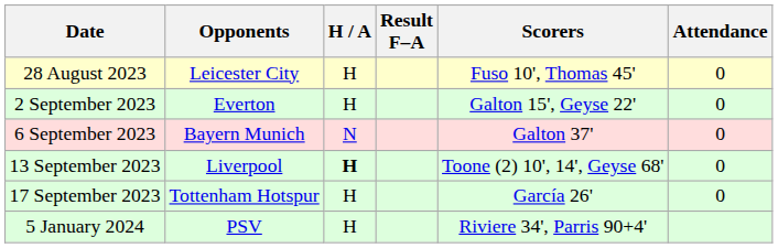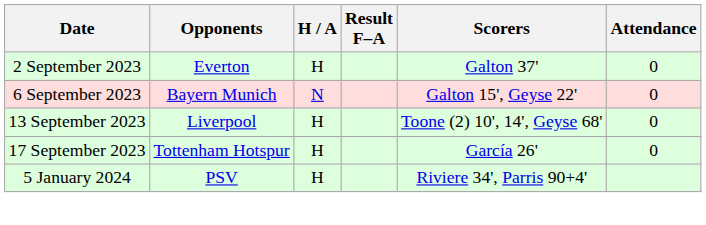- row: 28 August 2023 | Leicester City | H | Fuso 10', Thomas 45' | 0
2 September 2023 | Scorers: Galton 15', Geyse 22' -> Galton 37'
6 September 2023 | Scorers: Galton 37' -> Galton 15', Geyse 22'
13 September 2023 | H / A: bold -> normal
